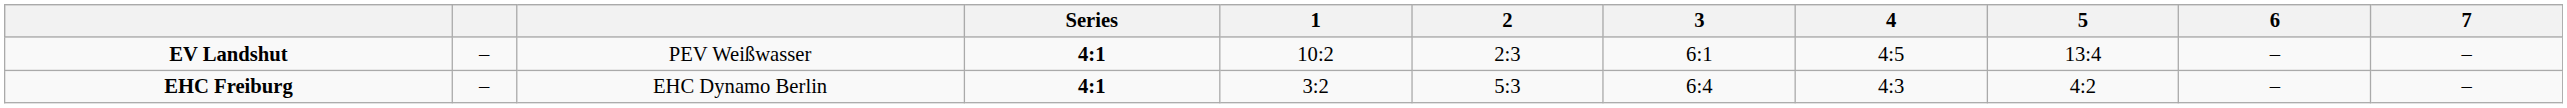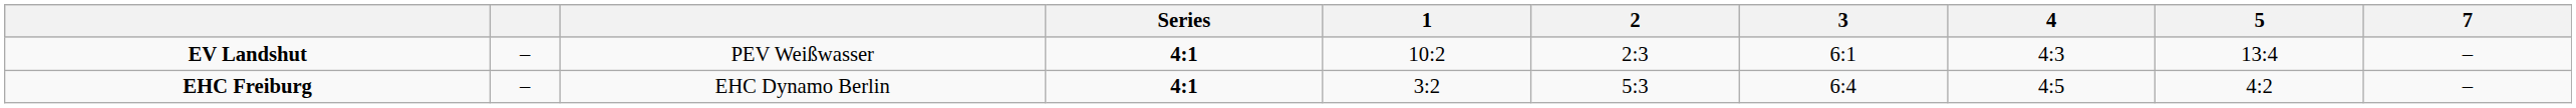- column: 6 | – | –
EV Landshut | 4: 4:5 -> 4:3
EHC Freiburg | 4: 4:3 -> 4:5
